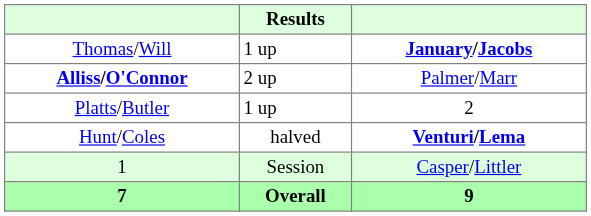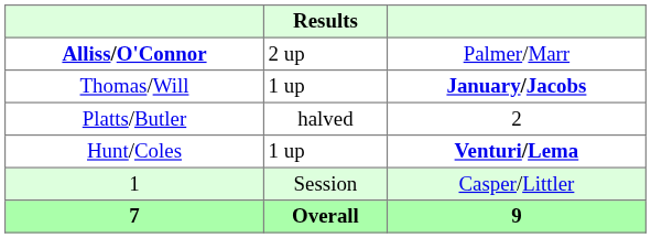rows swapped: Alliss/O'Connor <-> Thomas/Will
Platts/Butler | Results: 1 up -> halved
Hunt/Coles | Results: halved -> 1 up
